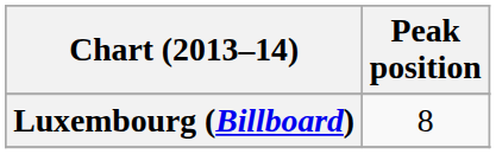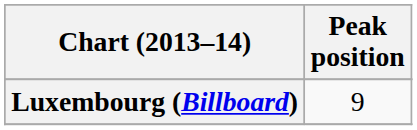Luxembourg (Billboard) | Peak position: 8 -> 9
